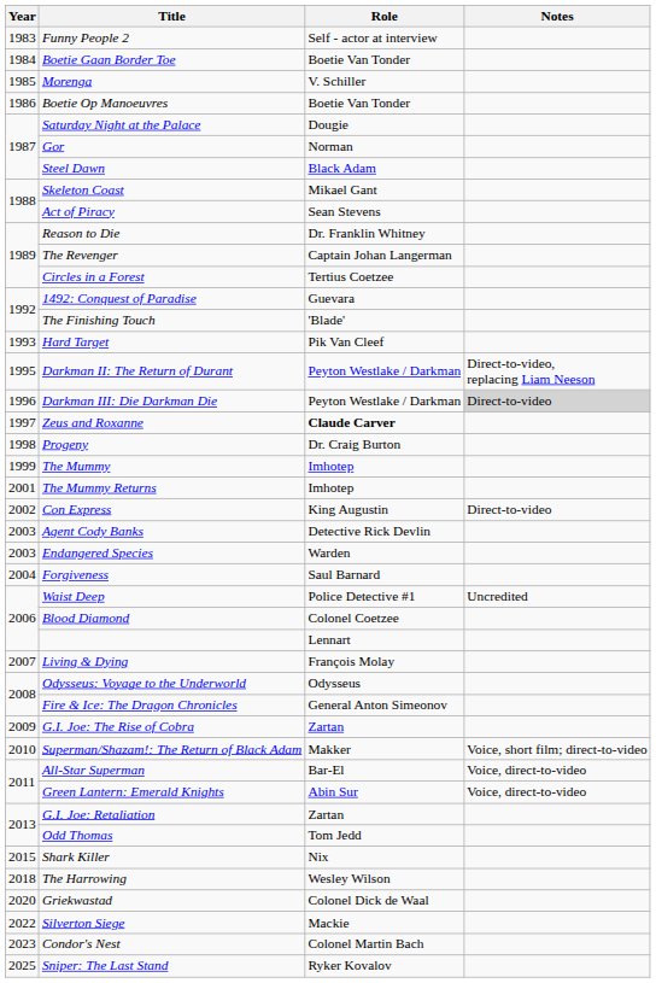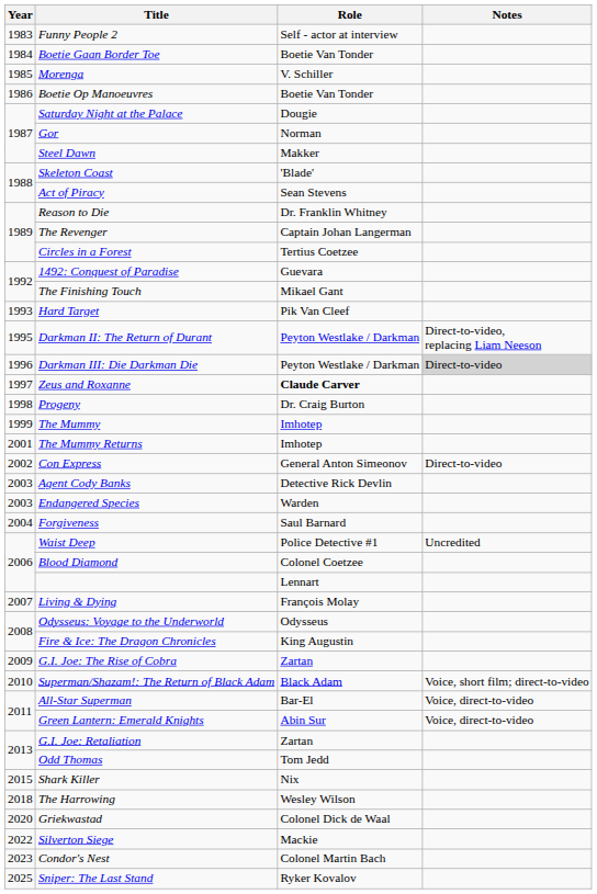Steel Dawn | Role: Black Adam -> Makker
Skeleton Coast | Role: Mikael Gant -> 'Blade'
The Finishing Touch | Role: 'Blade' -> Mikael Gant
Con Express | Role: King Augustin -> General Anton Simeonov
Fire & Ice: The Dragon Chronicles | Role: General Anton Simeonov -> King Augustin
Superman/Shazam!: The Return of Black Adam | Role: Makker -> Black Adam
